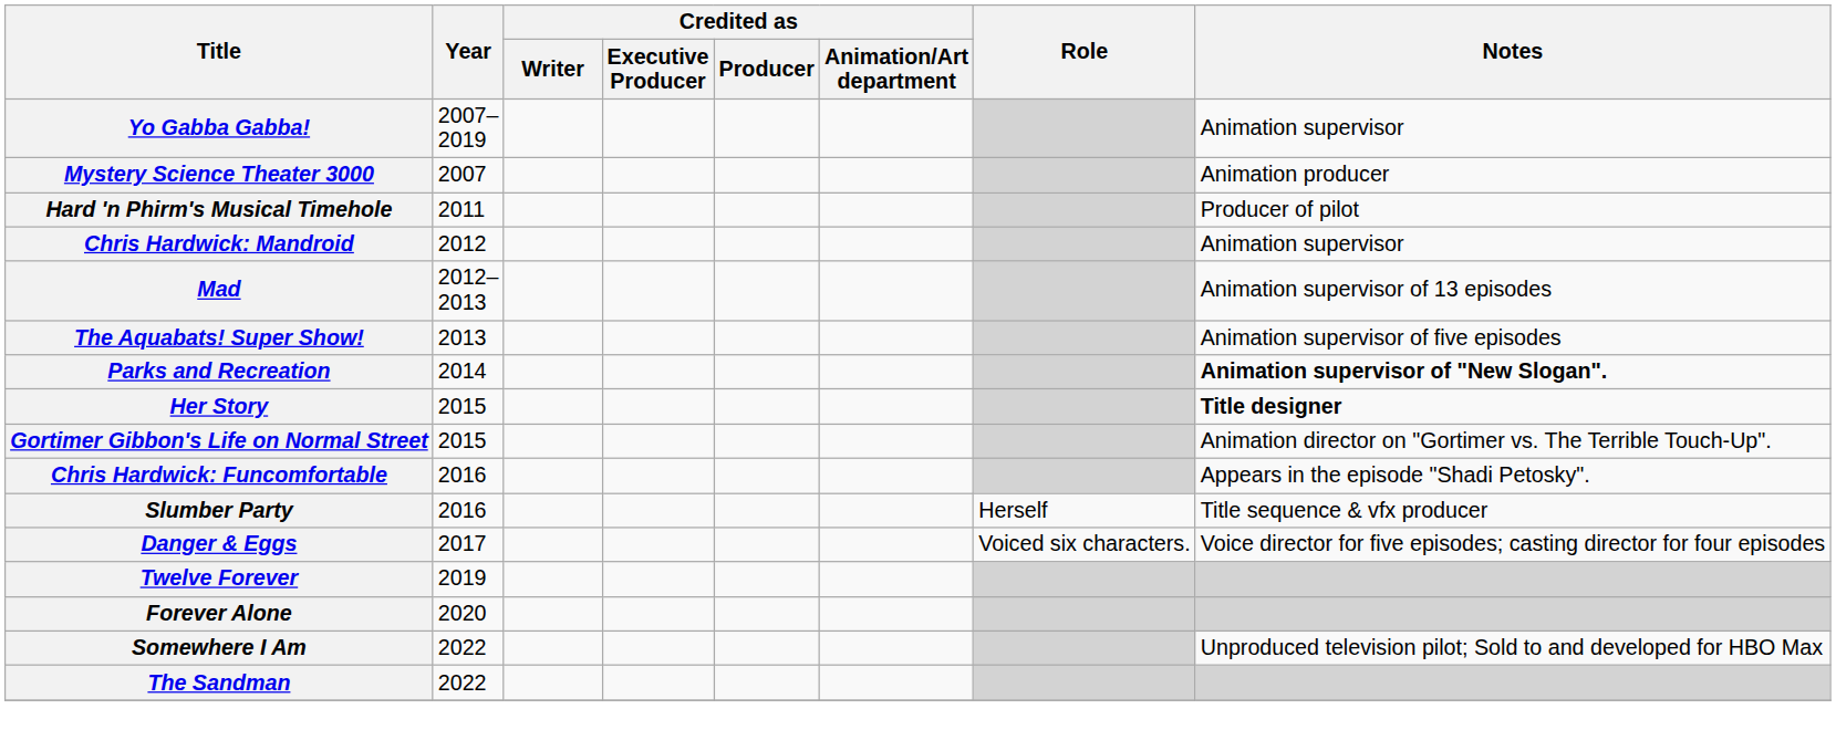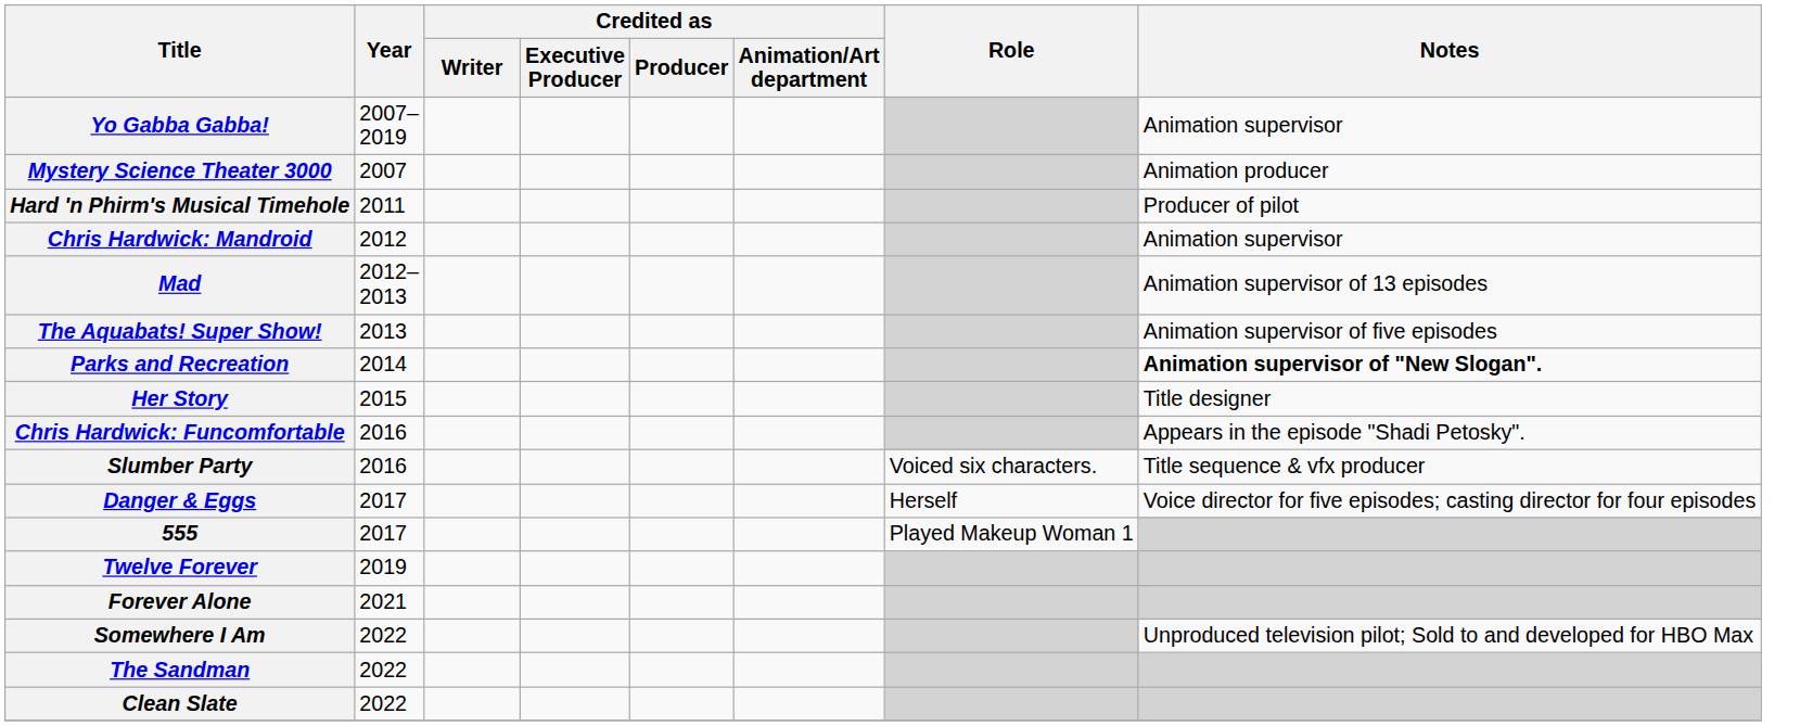Her Story | Notes: bold -> normal
- row: Gortimer Gibbon's Life on Normal Street | 2015 | Animation director on "Gortimer vs. The Terrible Touch-Up".
Slumber Party | Role: Herself -> Voiced six characters.
Danger & Eggs | Role: Voiced six characters. -> Herself
+ row: 555 | 2017 | Played Makeup Woman 1
Forever Alone | Year: 2020 -> 2021
+ row: Clean Slate | 2022
